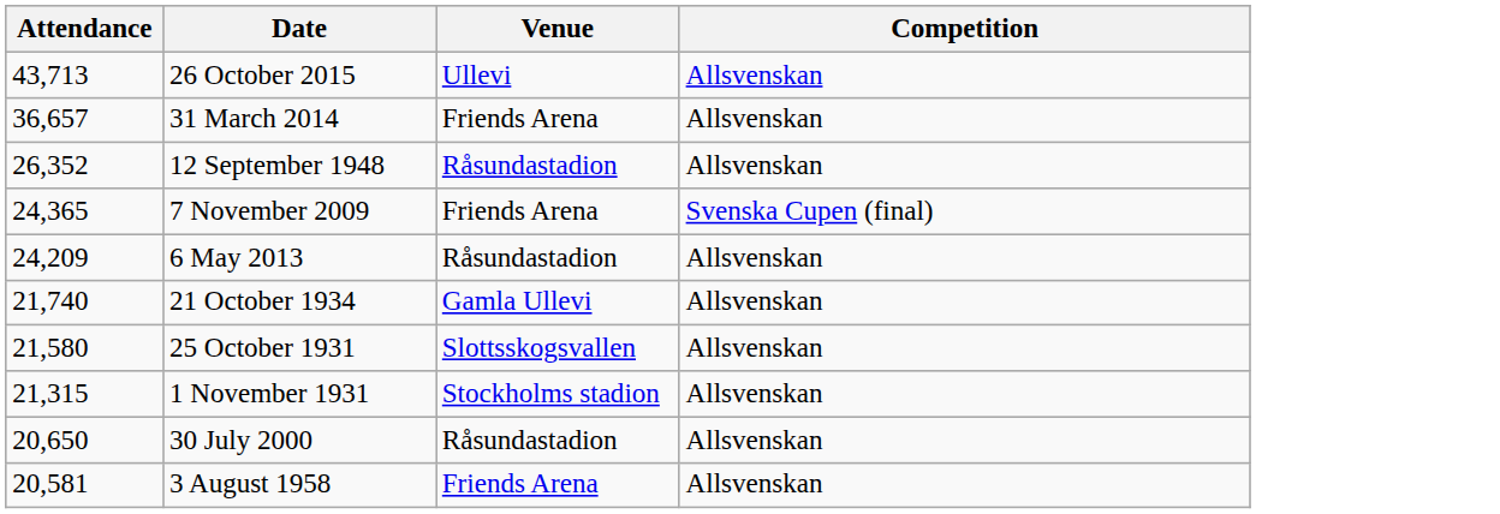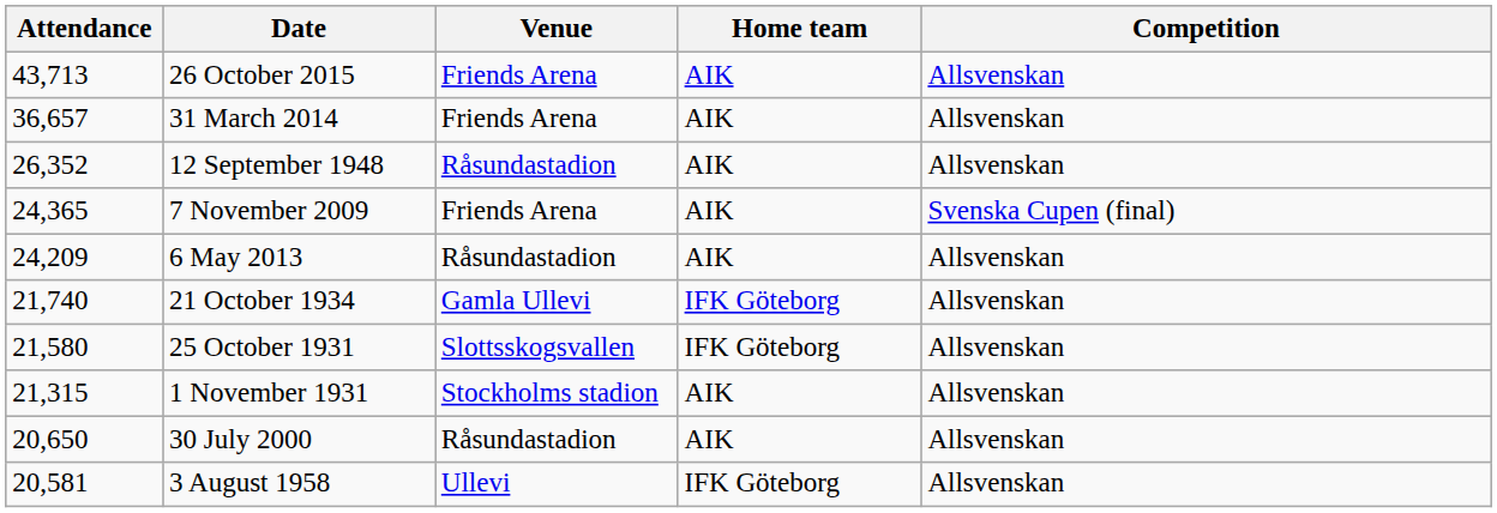+ column: Home team | AIK | AIK | AIK | AIK | AIK | IFK Göteborg | IFK Göteborg | AIK | AIK | IFK Göteborg
26 October 2015 | Venue: Ullevi -> Friends Arena
3 August 1958 | Venue: Friends Arena -> Ullevi
